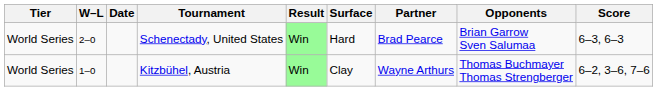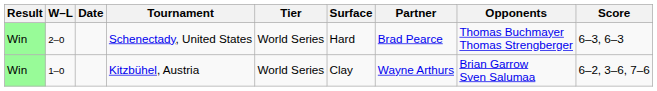columns swapped: Result <-> Tier
Schenectady, United States | Opponents: Brian Garrow Sven Salumaa -> Thomas Buchmayer Thomas Strengberger
Kitzbühel, Austria | Opponents: Thomas Buchmayer Thomas Strengberger -> Brian Garrow Sven Salumaa
